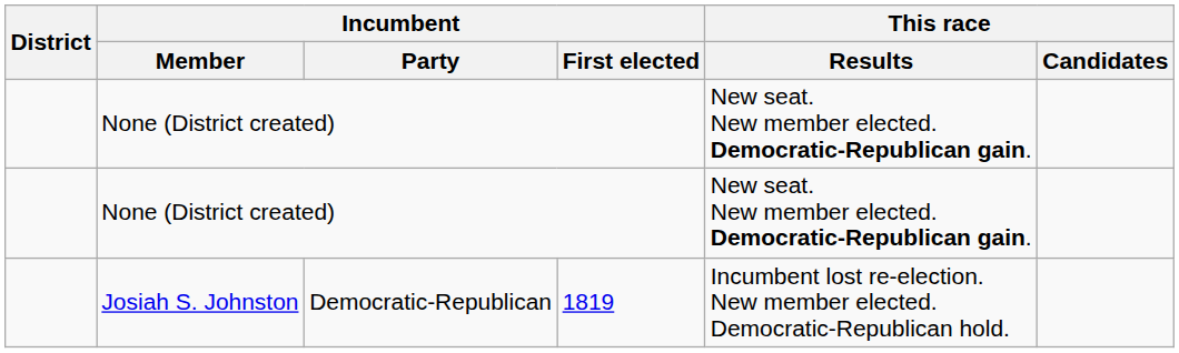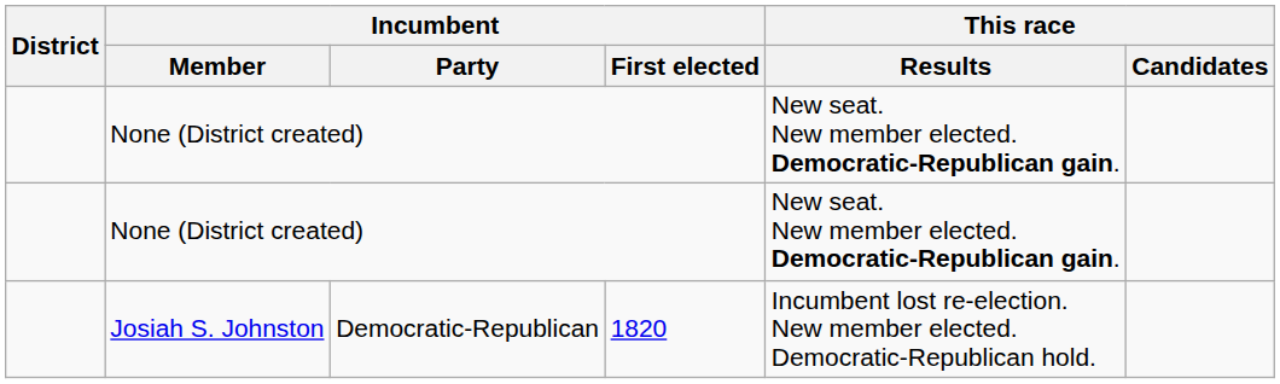Josiah S. Johnston | Incumbent / First elected: 1819 -> 1820
